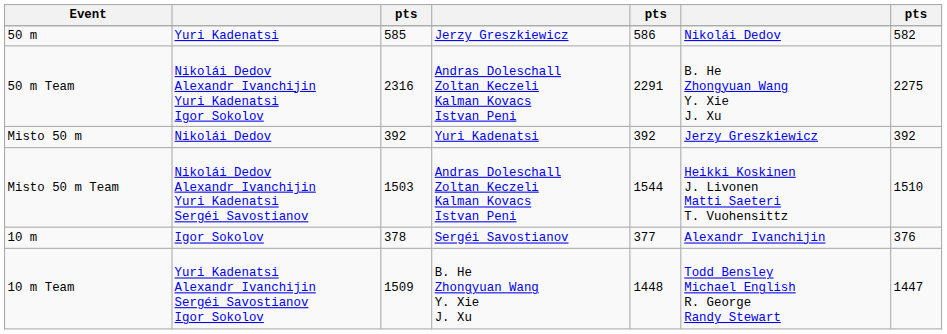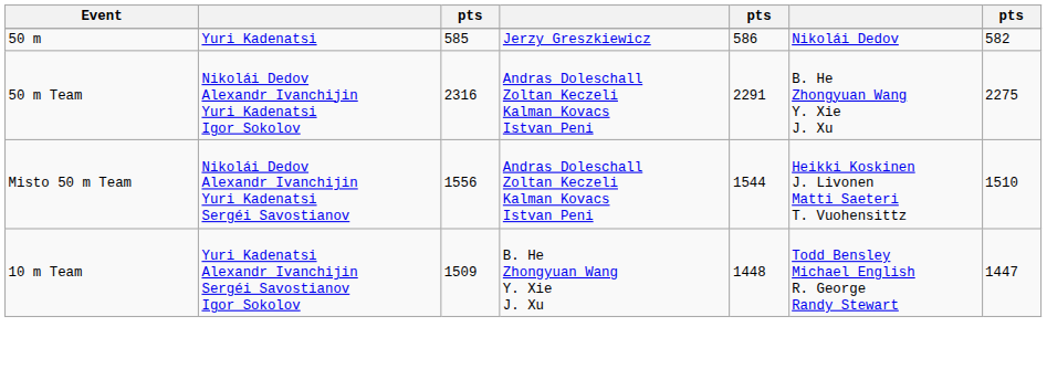- row: Misto 50 m | Nikolái Dedov | 392 | Yuri Kadenatsi | 392 | Jerzy Greszkiewicz | 392
Misto 50 m Team | column 3: 1503 -> 1556
- row: 10 m | Igor Sokolov | 378 | Sergéi Savostianov | 377 | Alexandr Ivanchijin | 376
